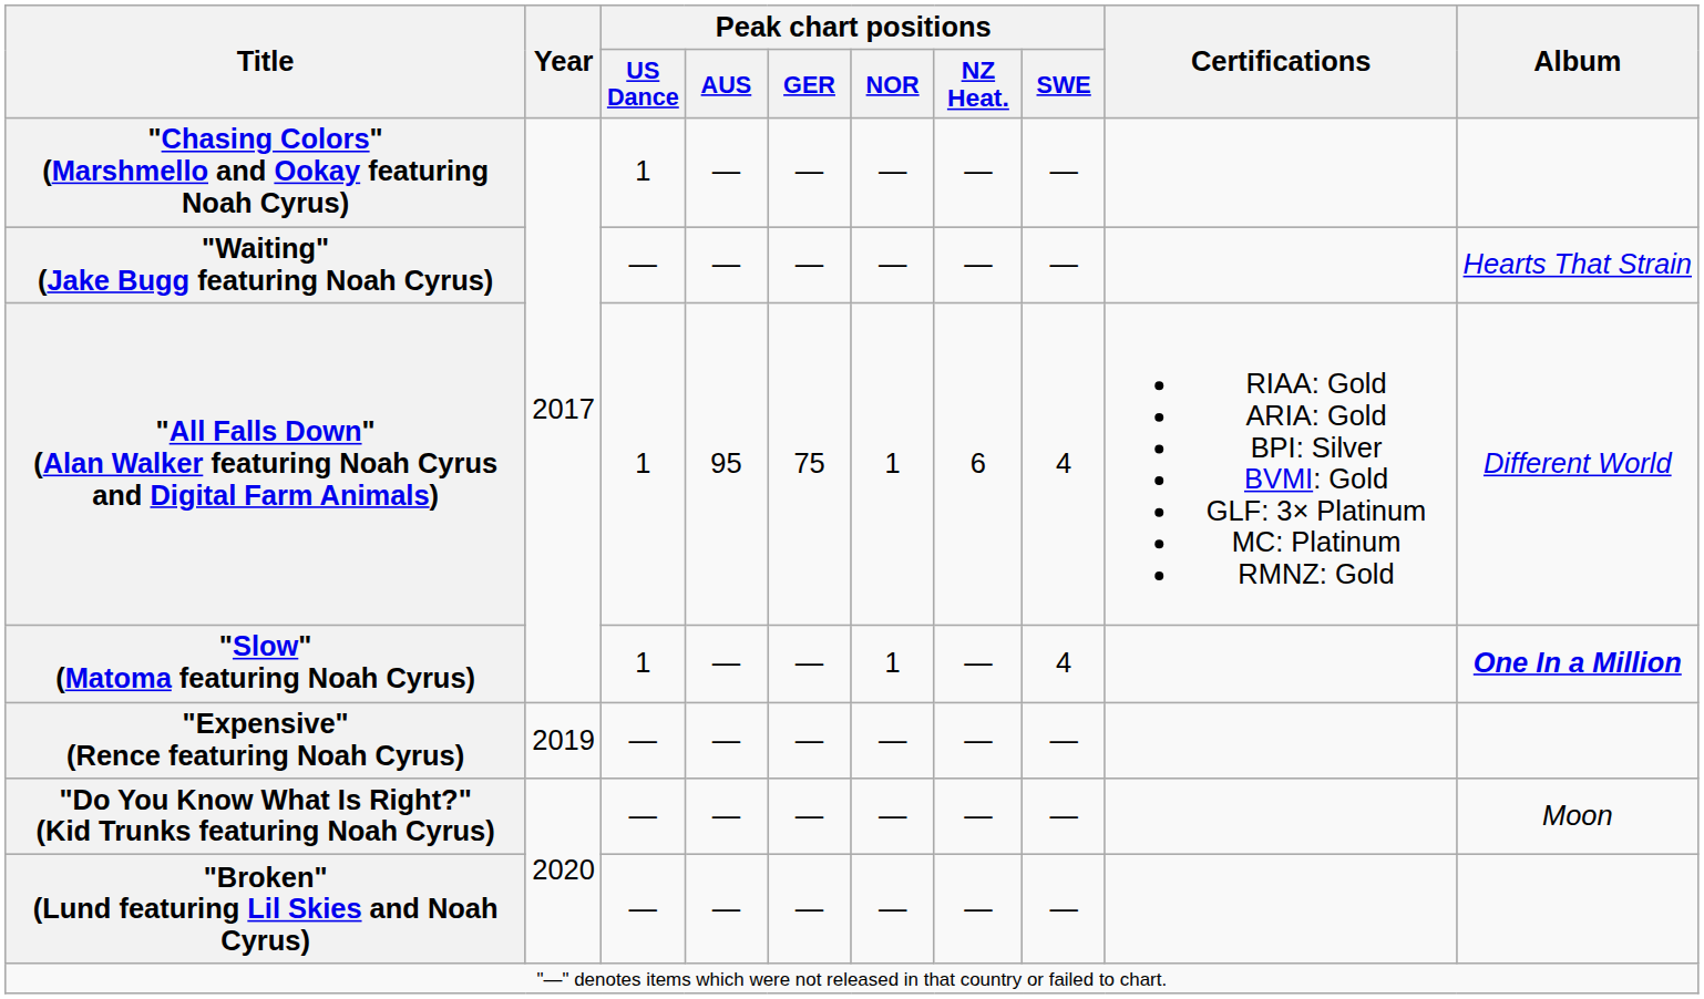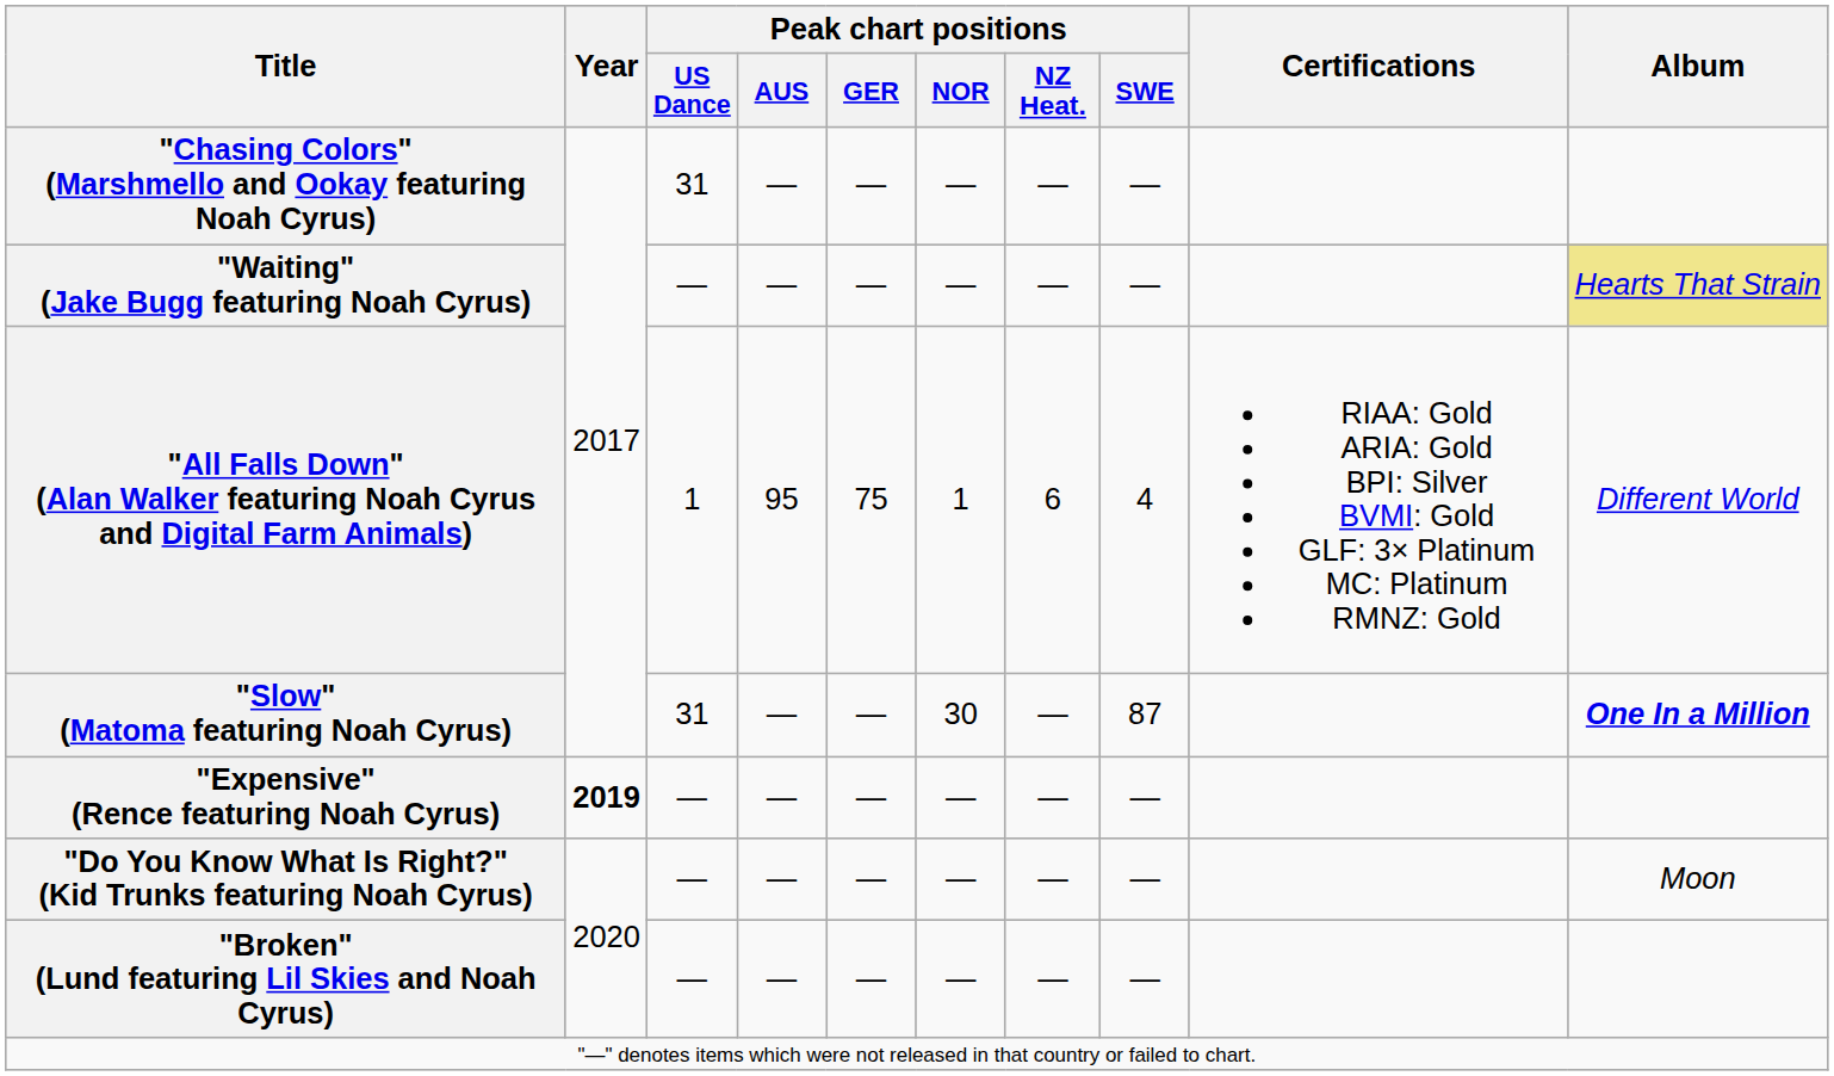"Chasing Colors" (Marshmello and Ookay featuring Noah Cyrus) | Peak chart positions / US Dance: 1 -> 31
"Waiting" (Jake Bugg featuring Noah Cyrus) | Album: no background -> khaki background
"Slow" (Matoma featuring Noah Cyrus) | Peak chart positions / US Dance: 1 -> 31
"Slow" (Matoma featuring Noah Cyrus) | Peak chart positions / NOR: 1 -> 30
"Slow" (Matoma featuring Noah Cyrus) | Peak chart positions / SWE: 4 -> 87
"Expensive" (Rence featuring Noah Cyrus) | Year: normal -> bold
